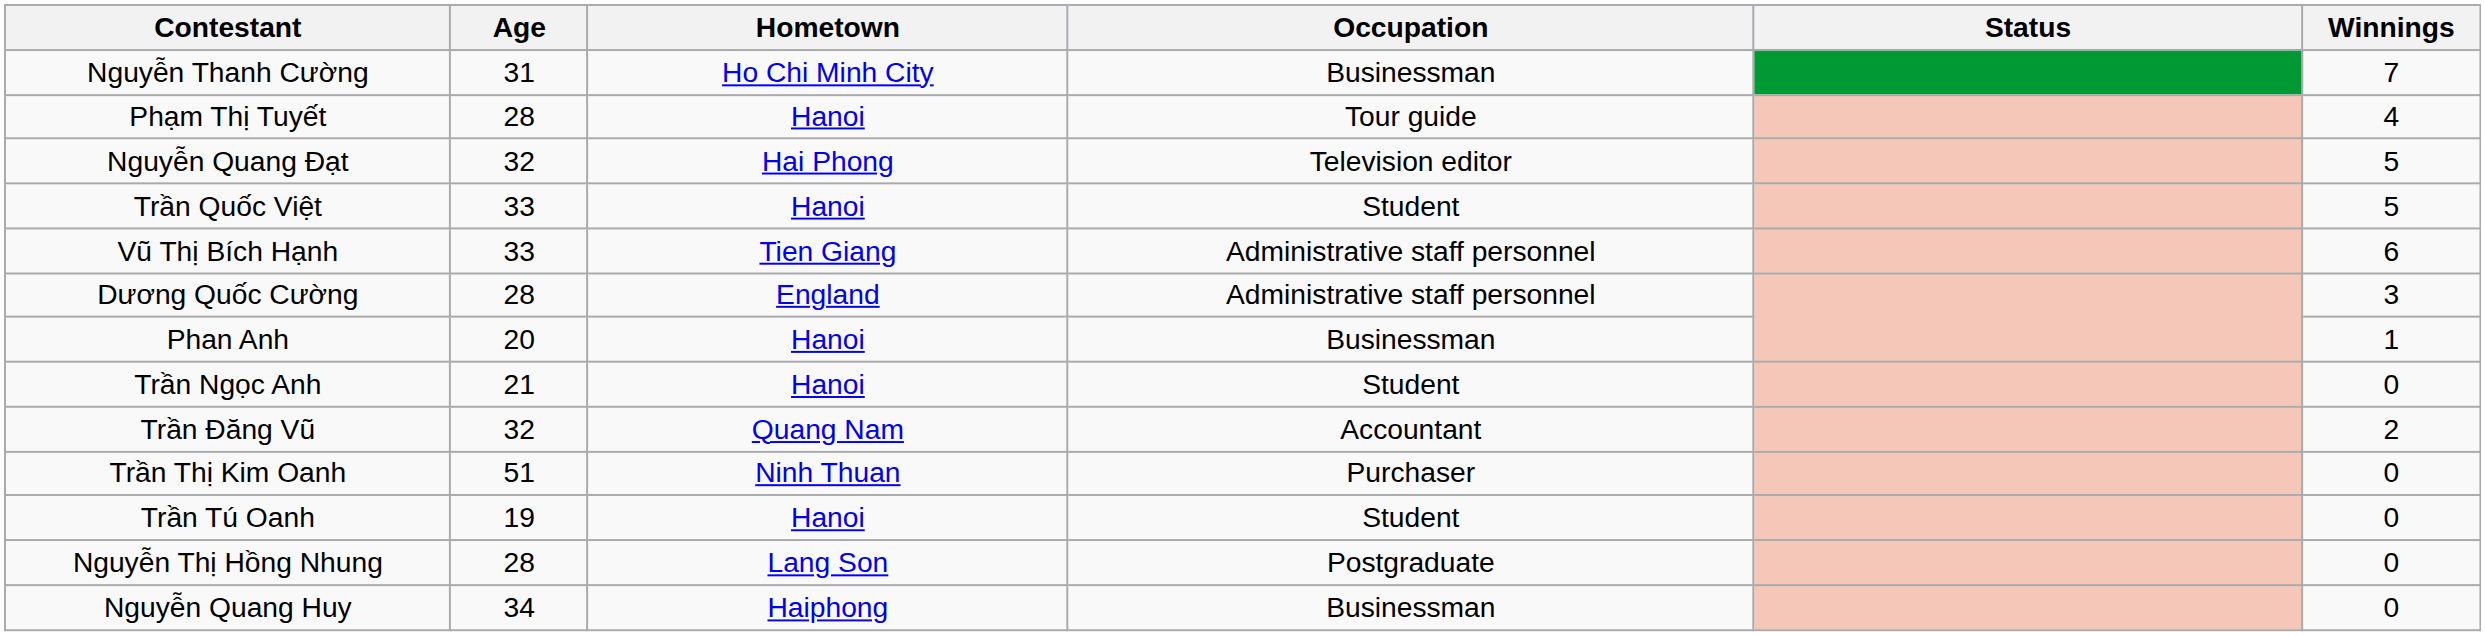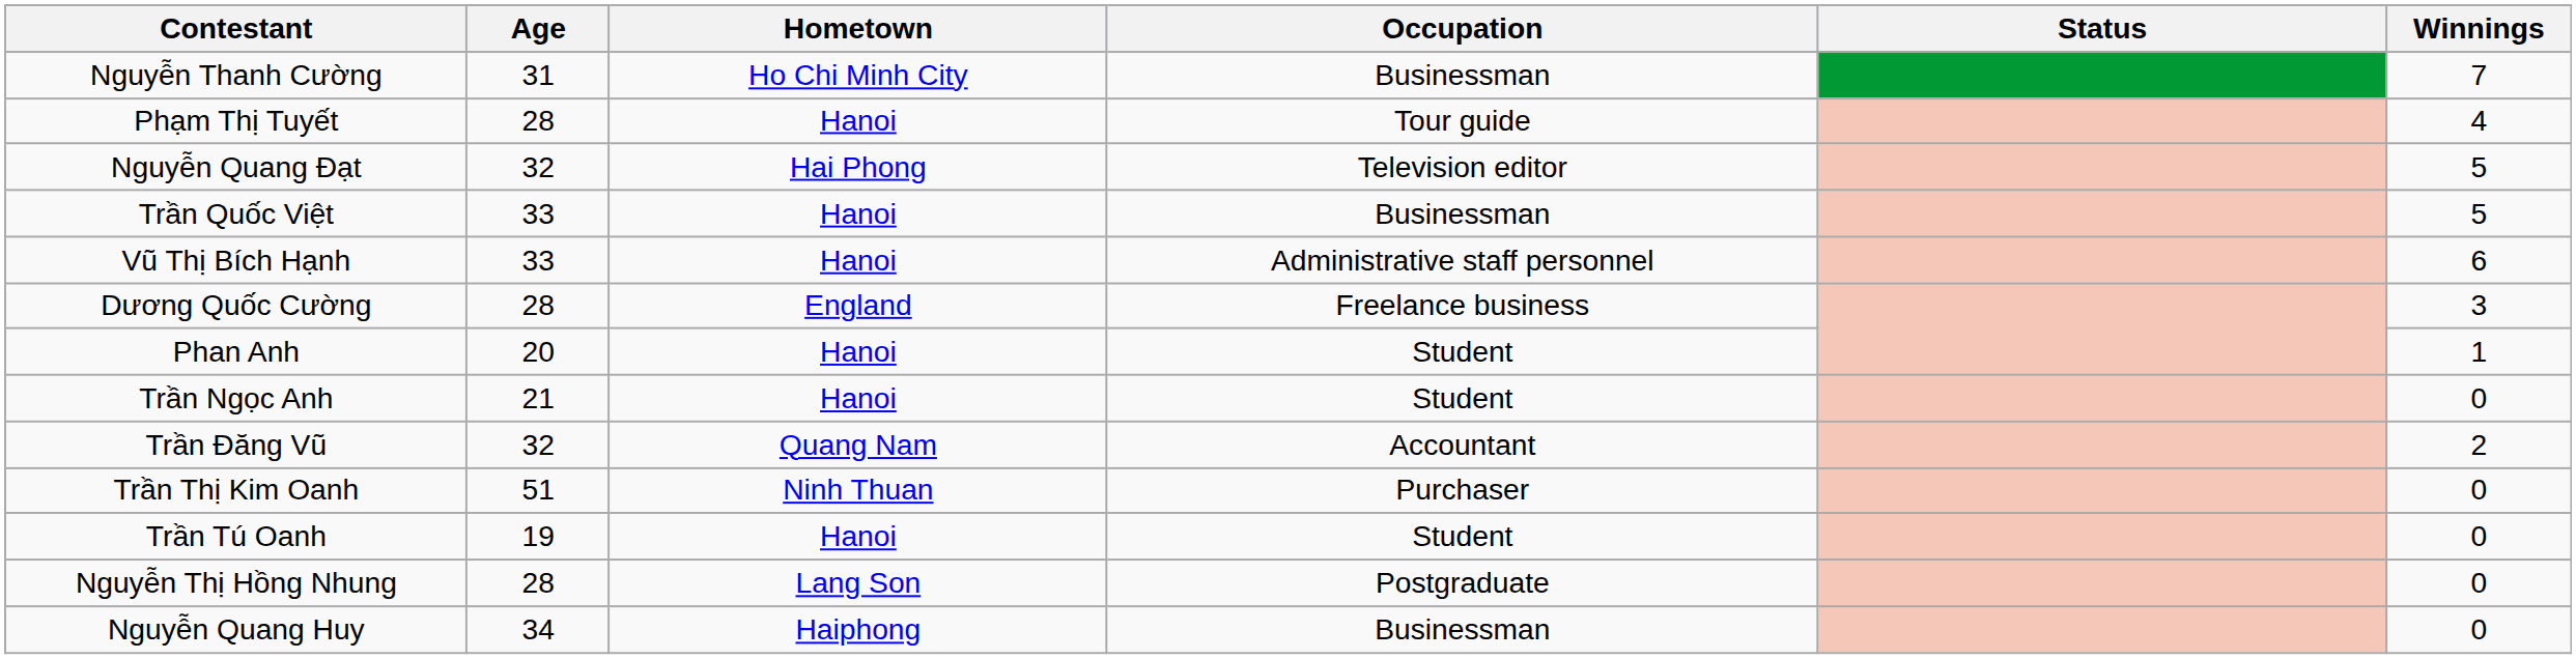Trần Quốc Việt | Occupation: Student -> Businessman
Vũ Thị Bích Hạnh | Hometown: Tien Giang -> Hanoi
Dương Quốc Cường | Occupation: Administrative staff personnel -> Freelance business
Phan Anh | Occupation: Businessman -> Student
